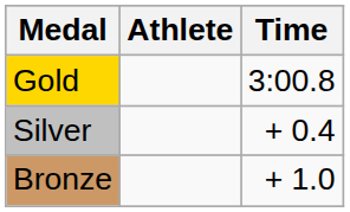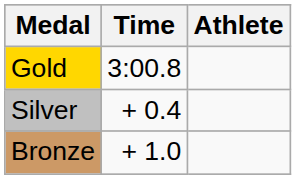columns swapped: Athlete <-> Time
